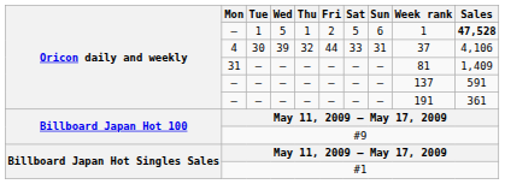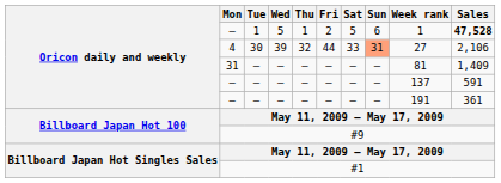4 | Sun: no background -> lightsalmon background
4 | Week rank: 37 -> 27
4 | Sales: 4,106 -> 2,106
